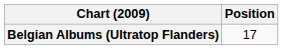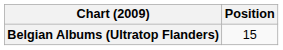Belgian Albums (Ultratop Flanders) | Position: 17 -> 15
